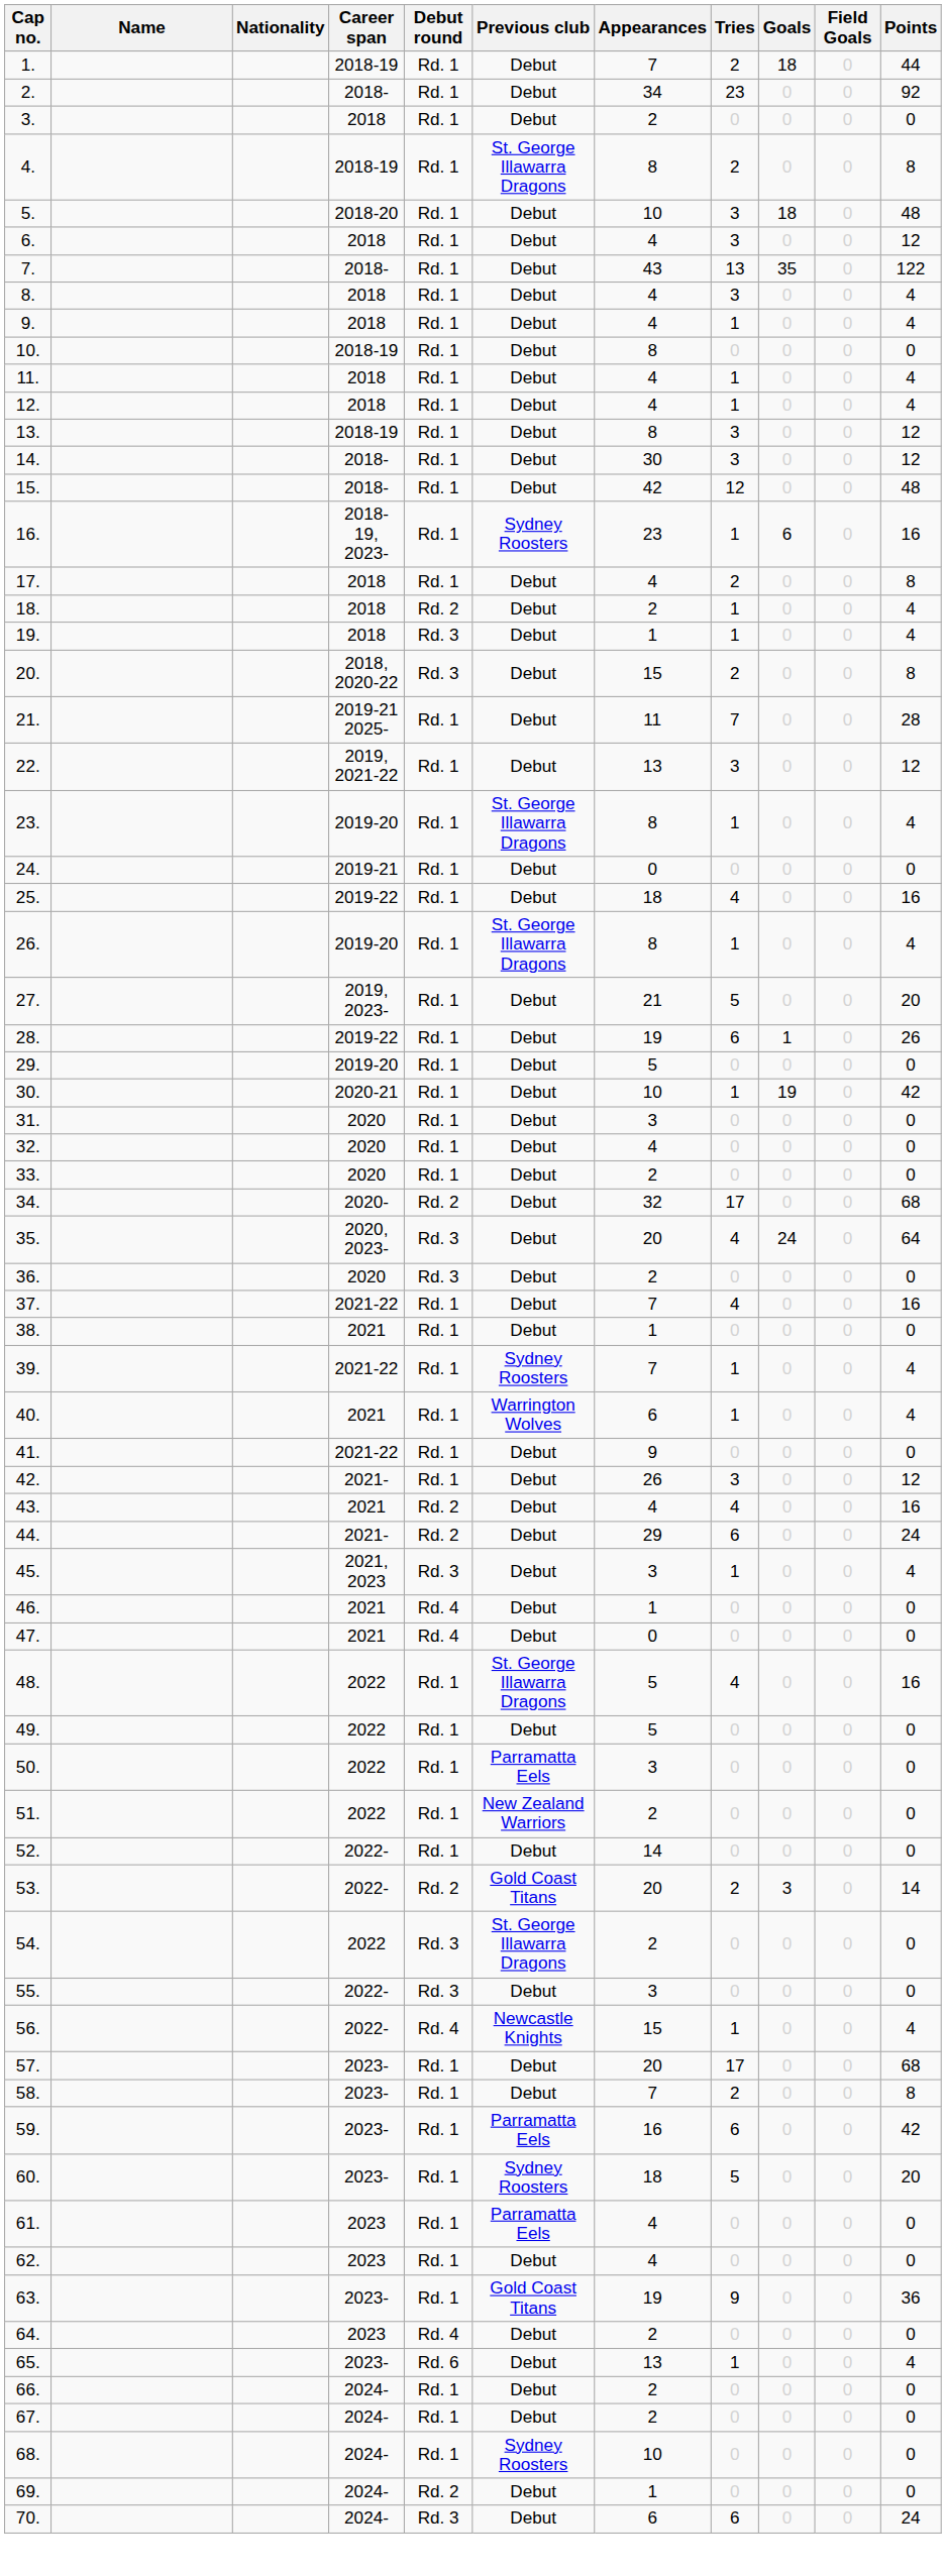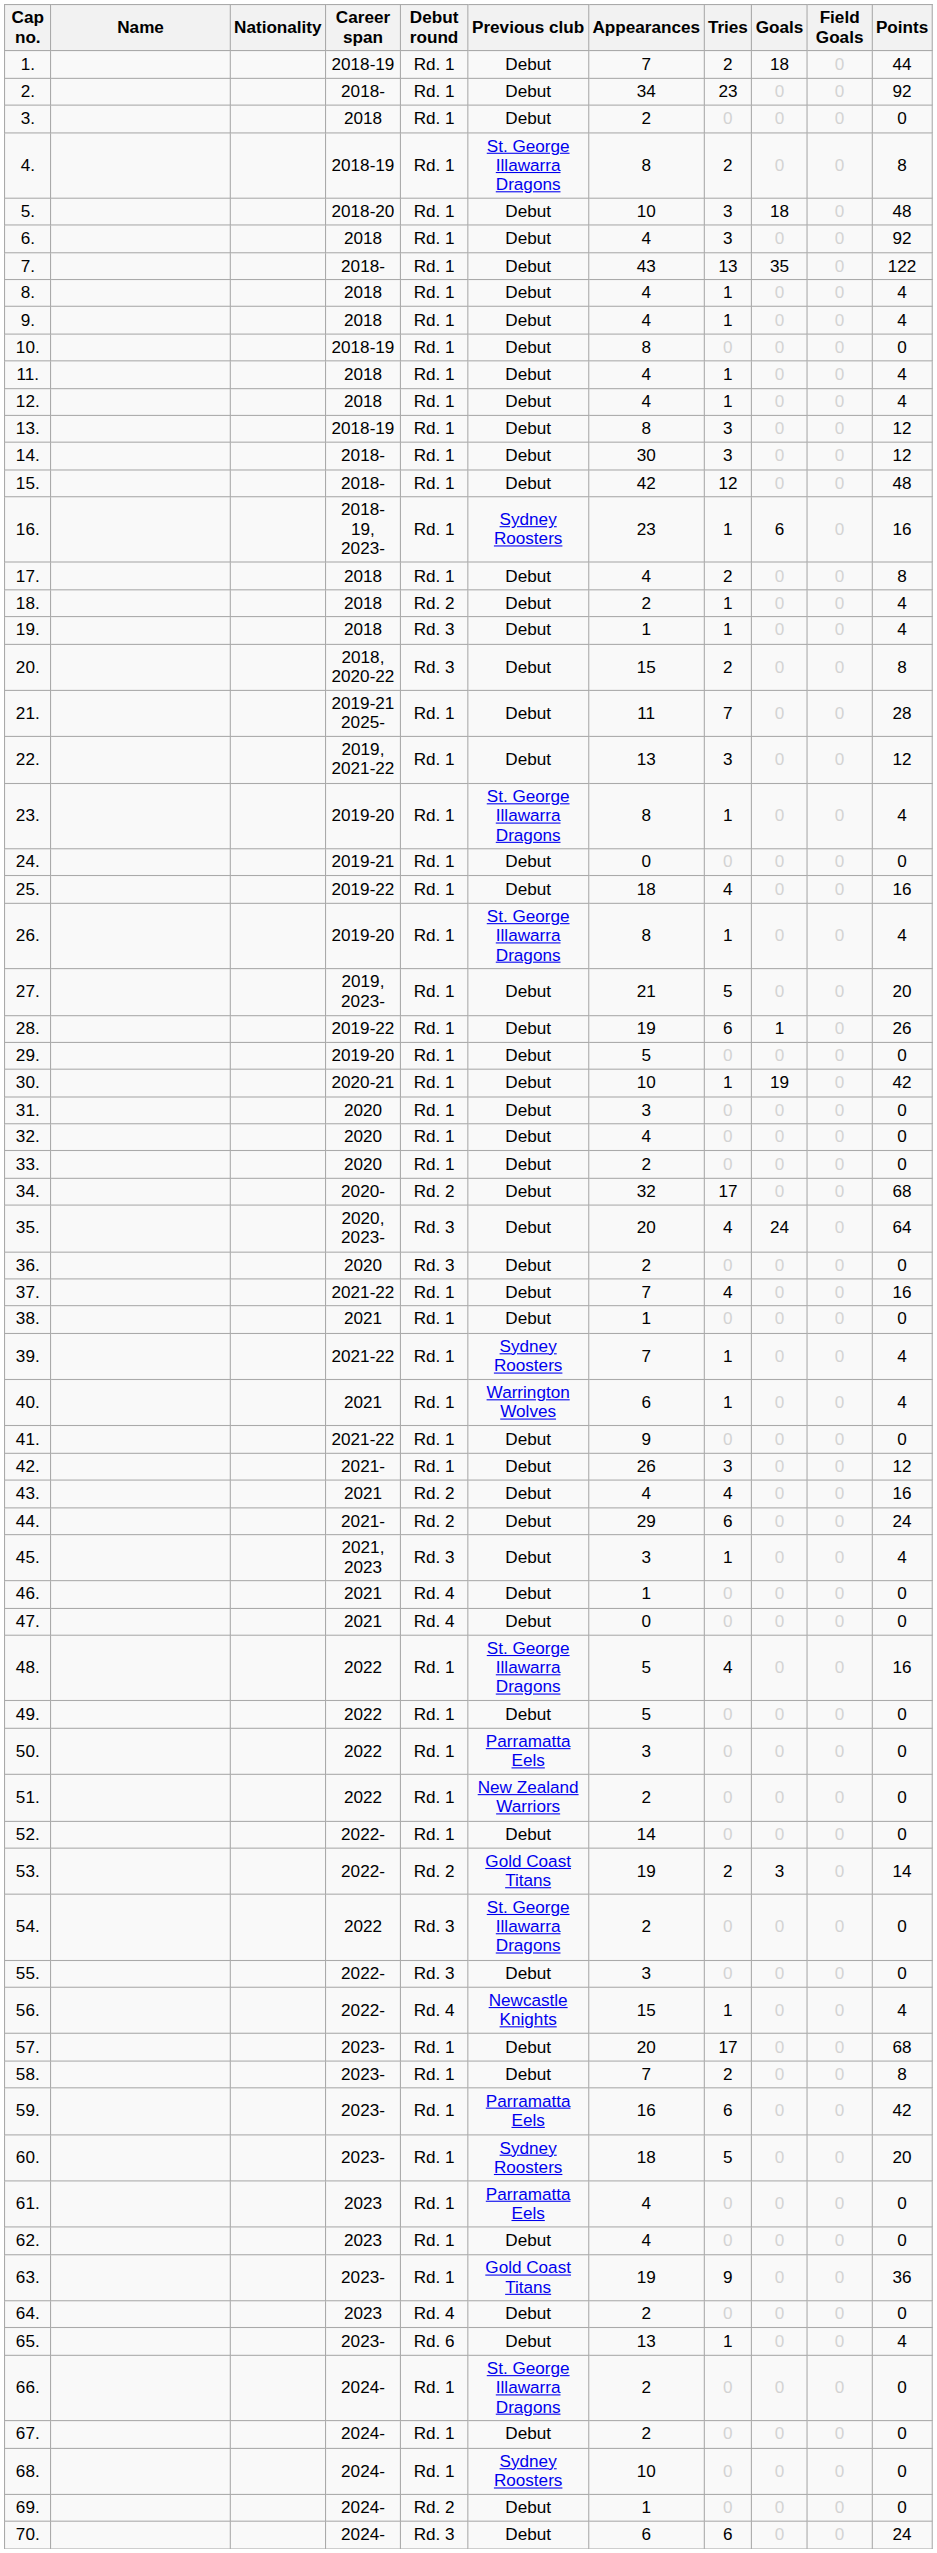6. | Points: 12 -> 92
8. | Tries: 3 -> 1
53. | Appearances: 20 -> 19
66. | Previous club: Debut -> St. George Illawarra Dragons
